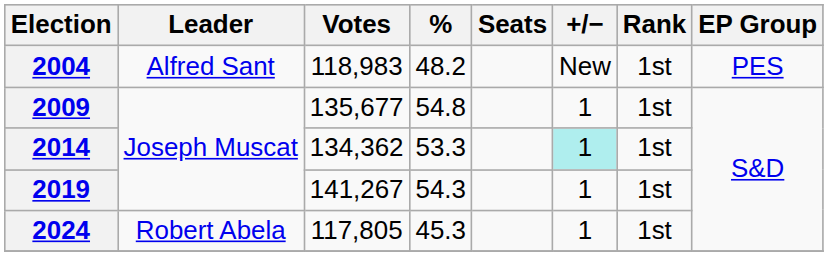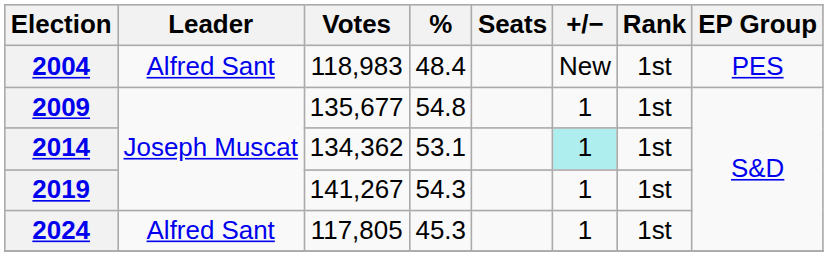2004 | %: 48.2 -> 48.4
2014 | %: 53.3 -> 53.1
2024 | Leader: Robert Abela -> Alfred Sant
